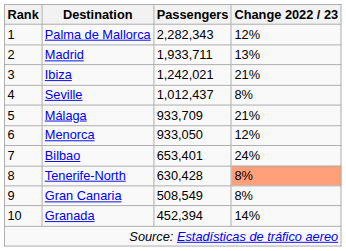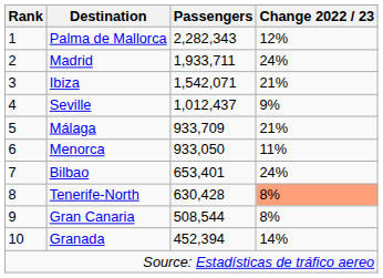Madrid | Change 2022 / 23: 13% -> 24%
Ibiza | Passengers: 1,242,021 -> 1,542,071
Seville | Change 2022 / 23: 8% -> 9%
Menorca | Change 2022 / 23: 12% -> 11%
Gran Canaria | Passengers: 508,549 -> 508,544
